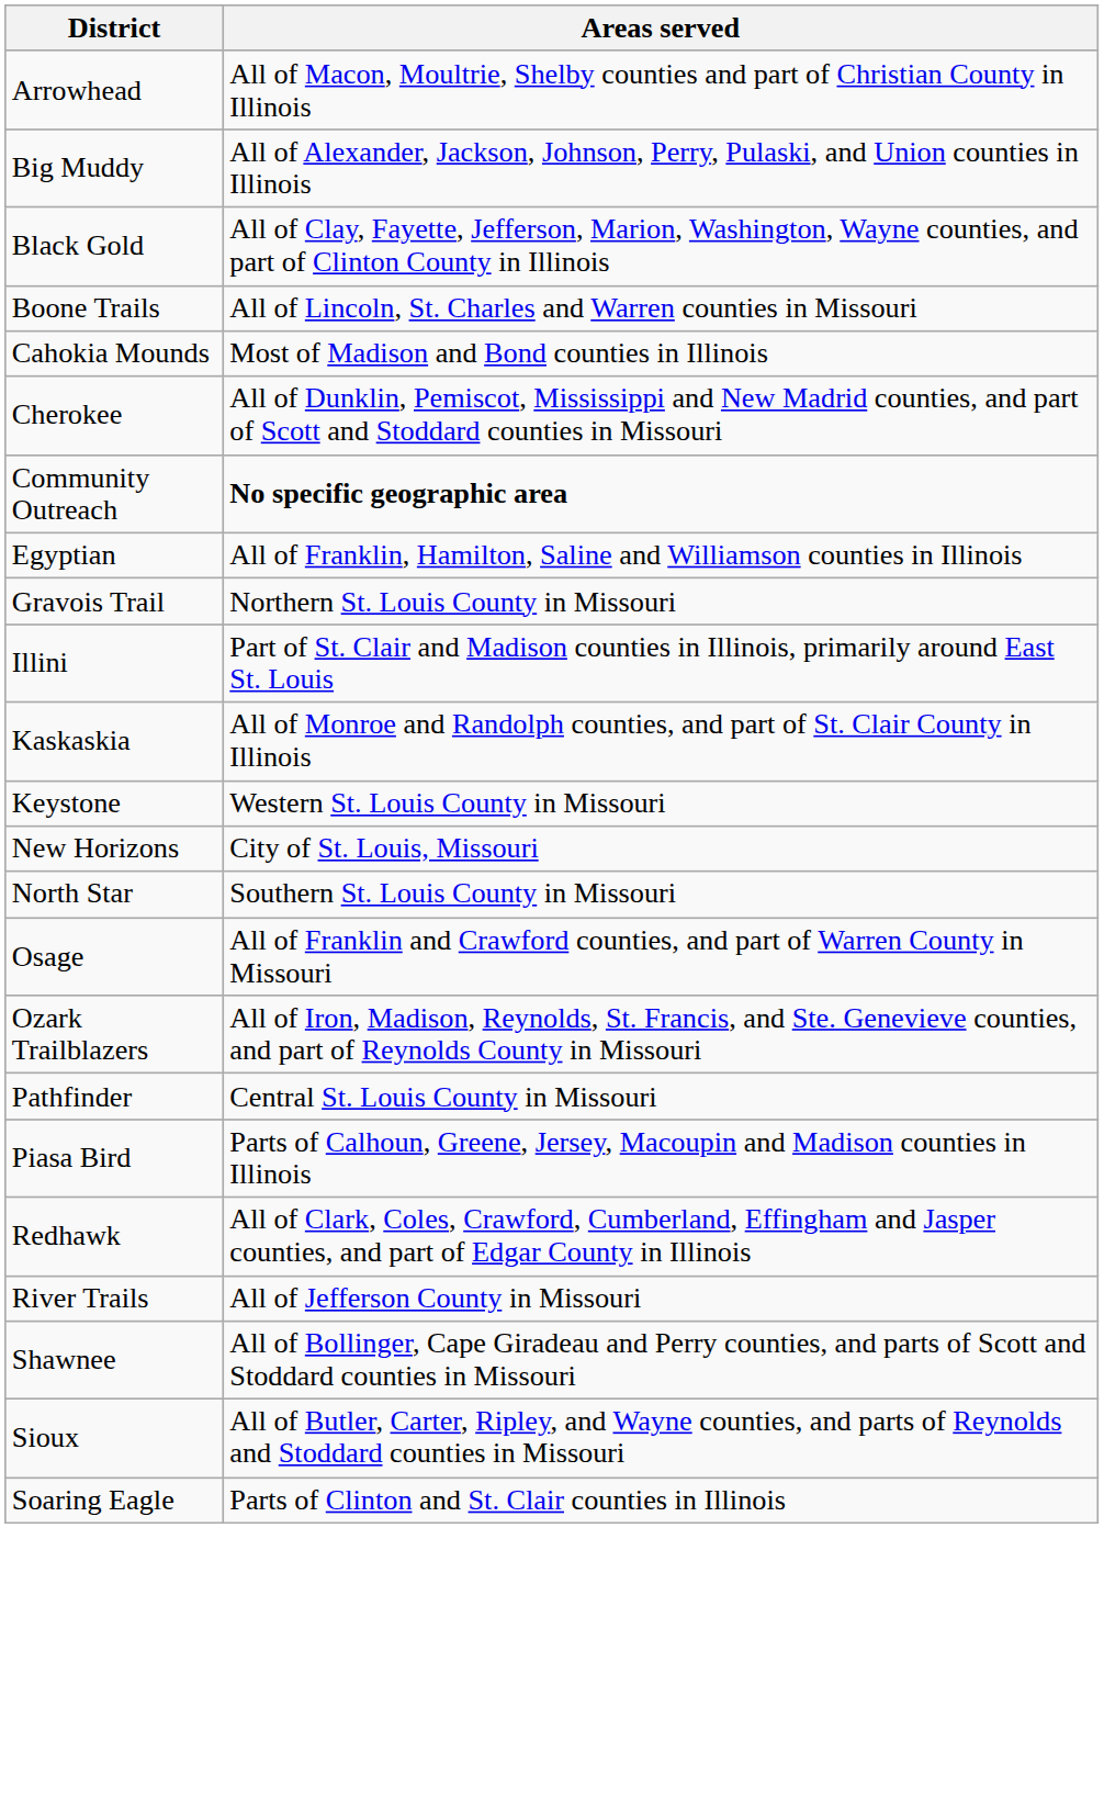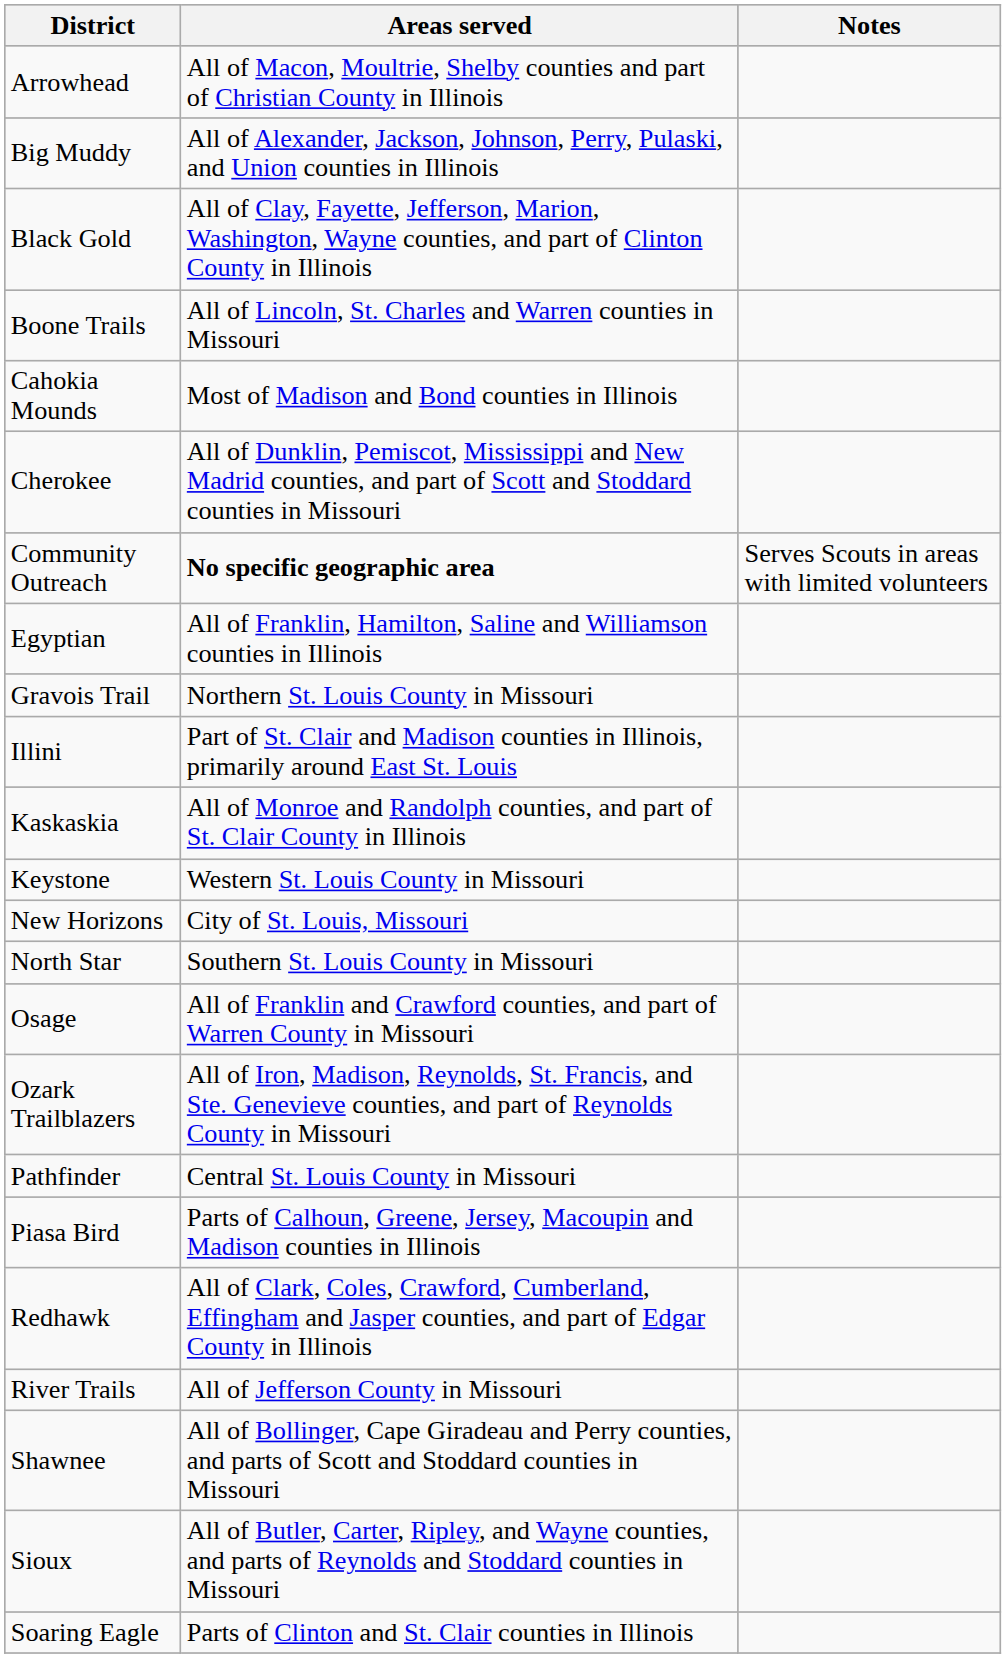+ column: Notes | Serves Scouts in areas with limited volunteers
